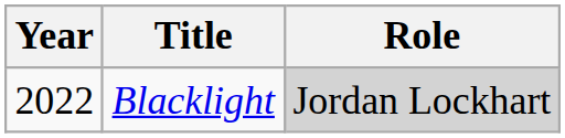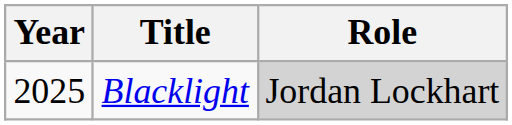Blacklight | Year: 2022 -> 2025
